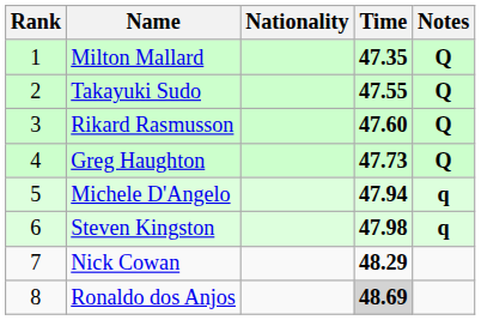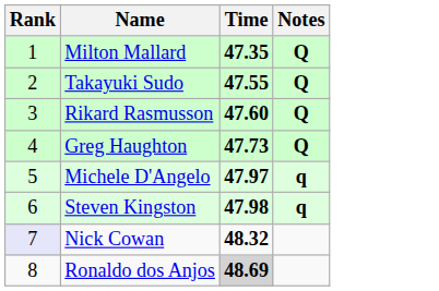- column: Nationality
Michele D'Angelo | Time: 47.94 -> 47.97
Nick Cowan | Rank: no background -> lavender background
Nick Cowan | Time: 48.29 -> 48.32
